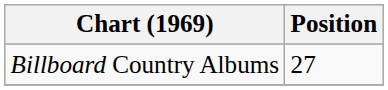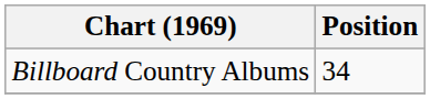Billboard Country Albums | Position: 27 -> 34
